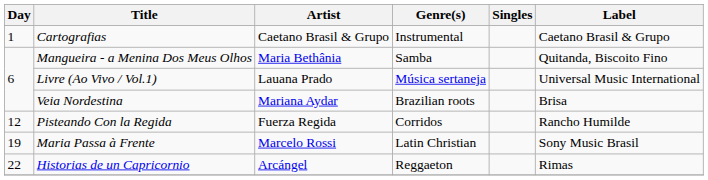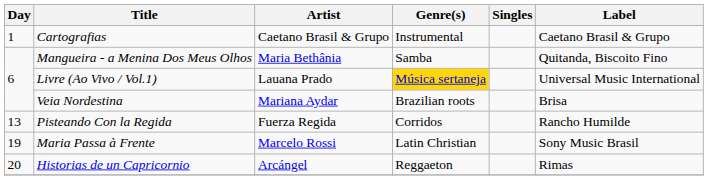Livre (Ao Vivo / Vol.1) | Genre(s): no background -> gold background
Pisteando Con la Regida | Day: 12 -> 13
Historias de un Capricornio | Day: 22 -> 20
